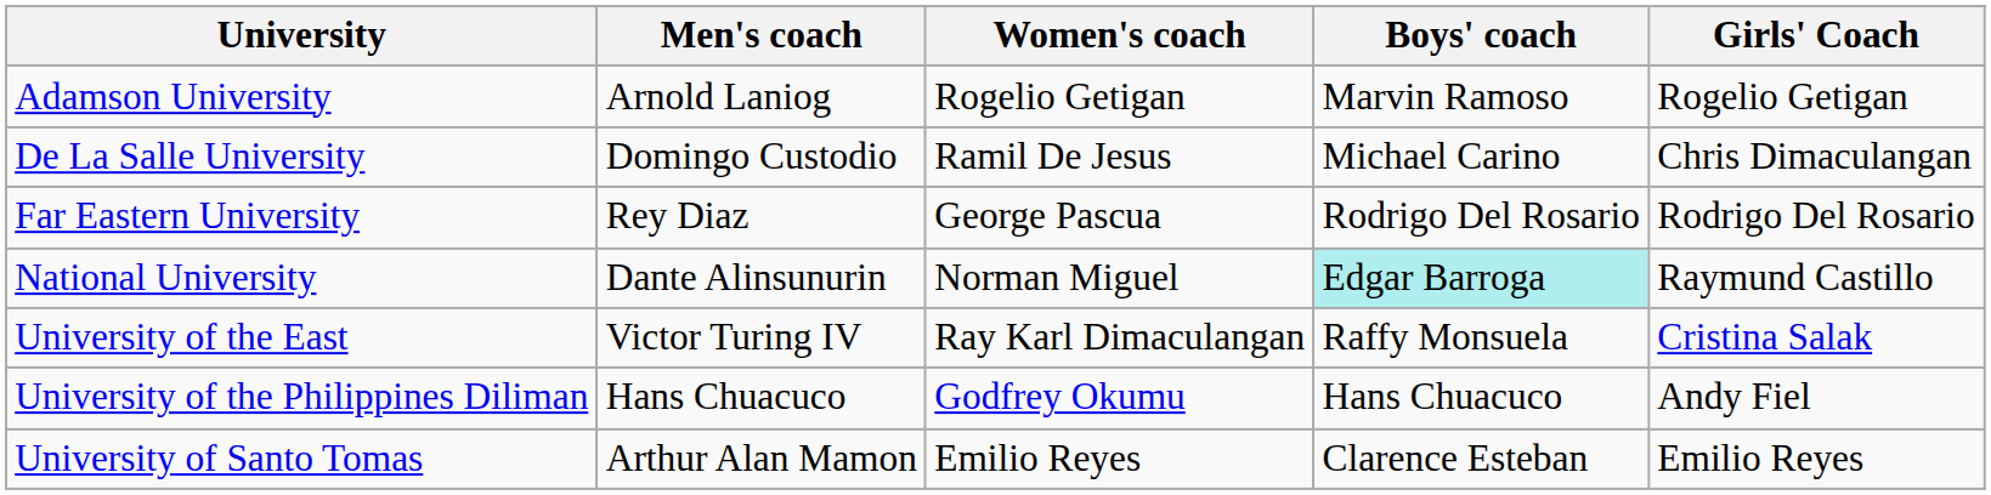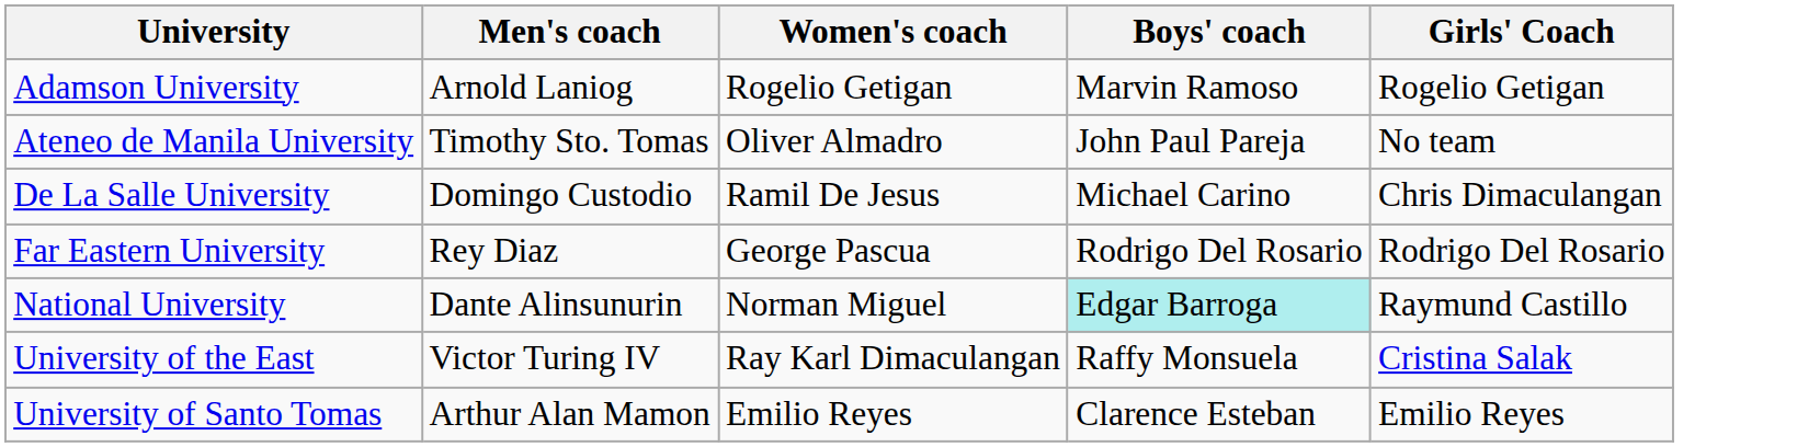+ row: Ateneo de Manila University | Timothy Sto. Tomas | Oliver Almadro | John Paul Pareja | No team
- row: University of the Philippines Diliman | Hans Chuacuco | Godfrey Okumu | Hans Chuacuco | Andy Fiel
